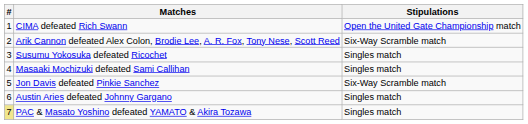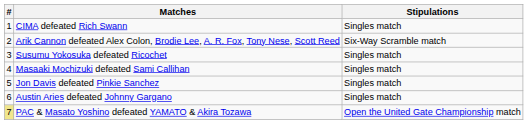CIMA defeated Rich Swann | Stipulations: Open the United Gate Championship match -> Singles match
Jon Davis defeated Pinkie Sanchez | Stipulations: Six-Way Scramble match -> Singles match
PAC & Masato Yoshino defeated YAMATO & Akira Tozawa | Stipulations: Singles match -> Open the United Gate Championship match
